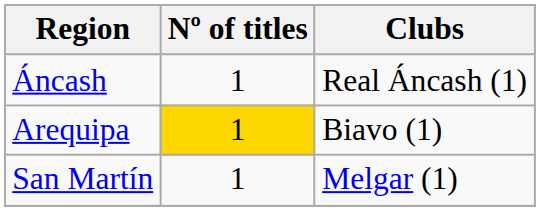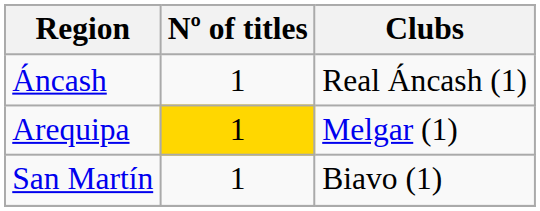Arequipa | Clubs: Biavo (1) -> Melgar (1)
San Martín | Clubs: Melgar (1) -> Biavo (1)
